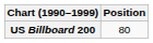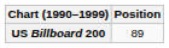US Billboard 200 | Position: 80 -> 89
